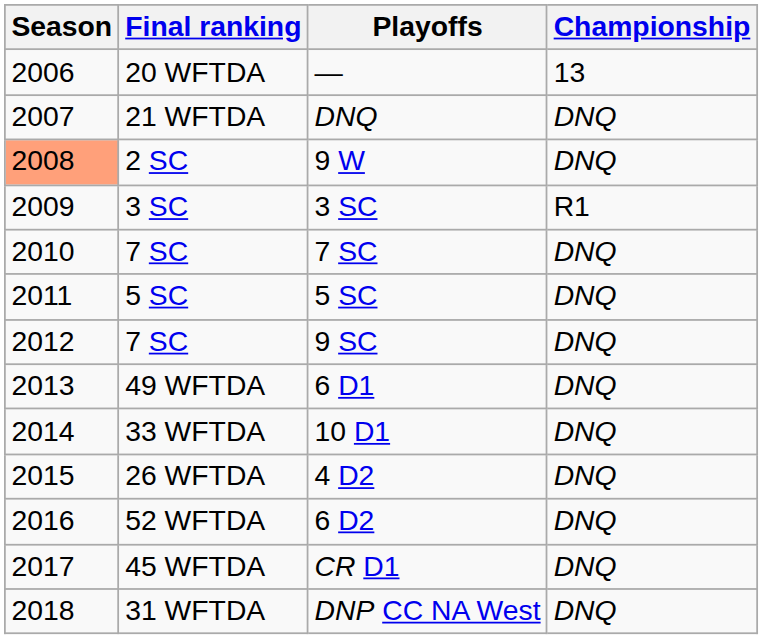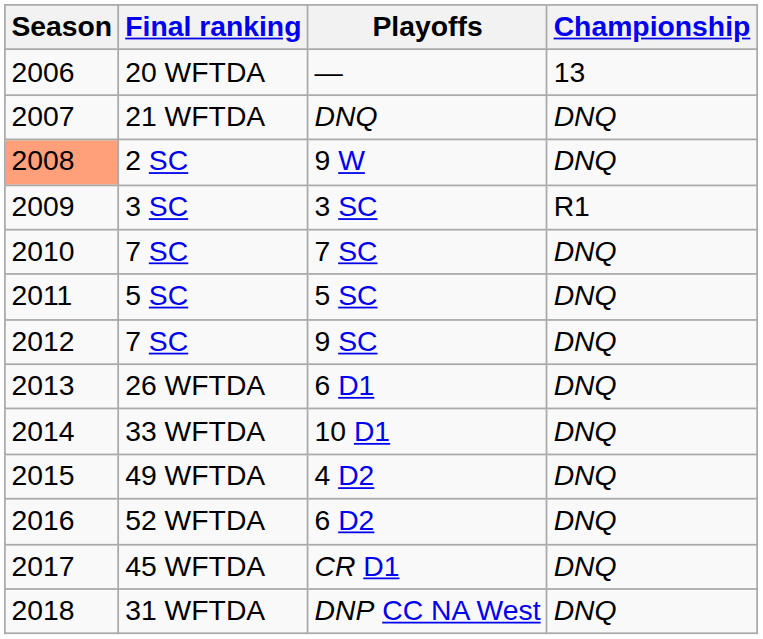6 D1 | Final ranking: 49 WFTDA -> 26 WFTDA
4 D2 | Final ranking: 26 WFTDA -> 49 WFTDA
